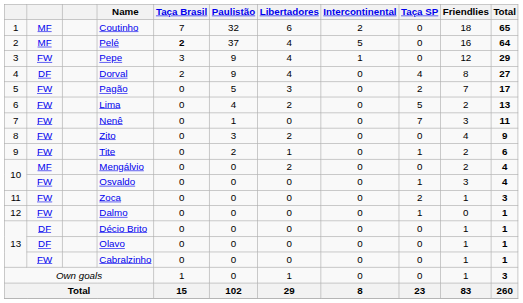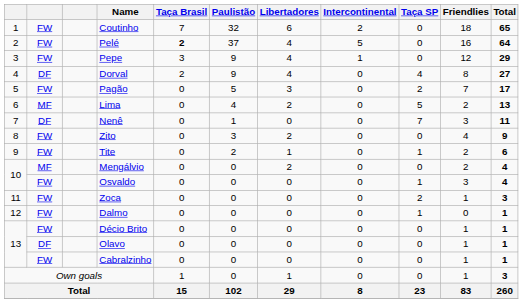Coutinho | column 2: MF -> FW
Pelé | column 2: MF -> FW
Lima | column 2: FW -> MF
Nenê | column 2: FW -> DF
Décio Brito | column 2: DF -> FW
